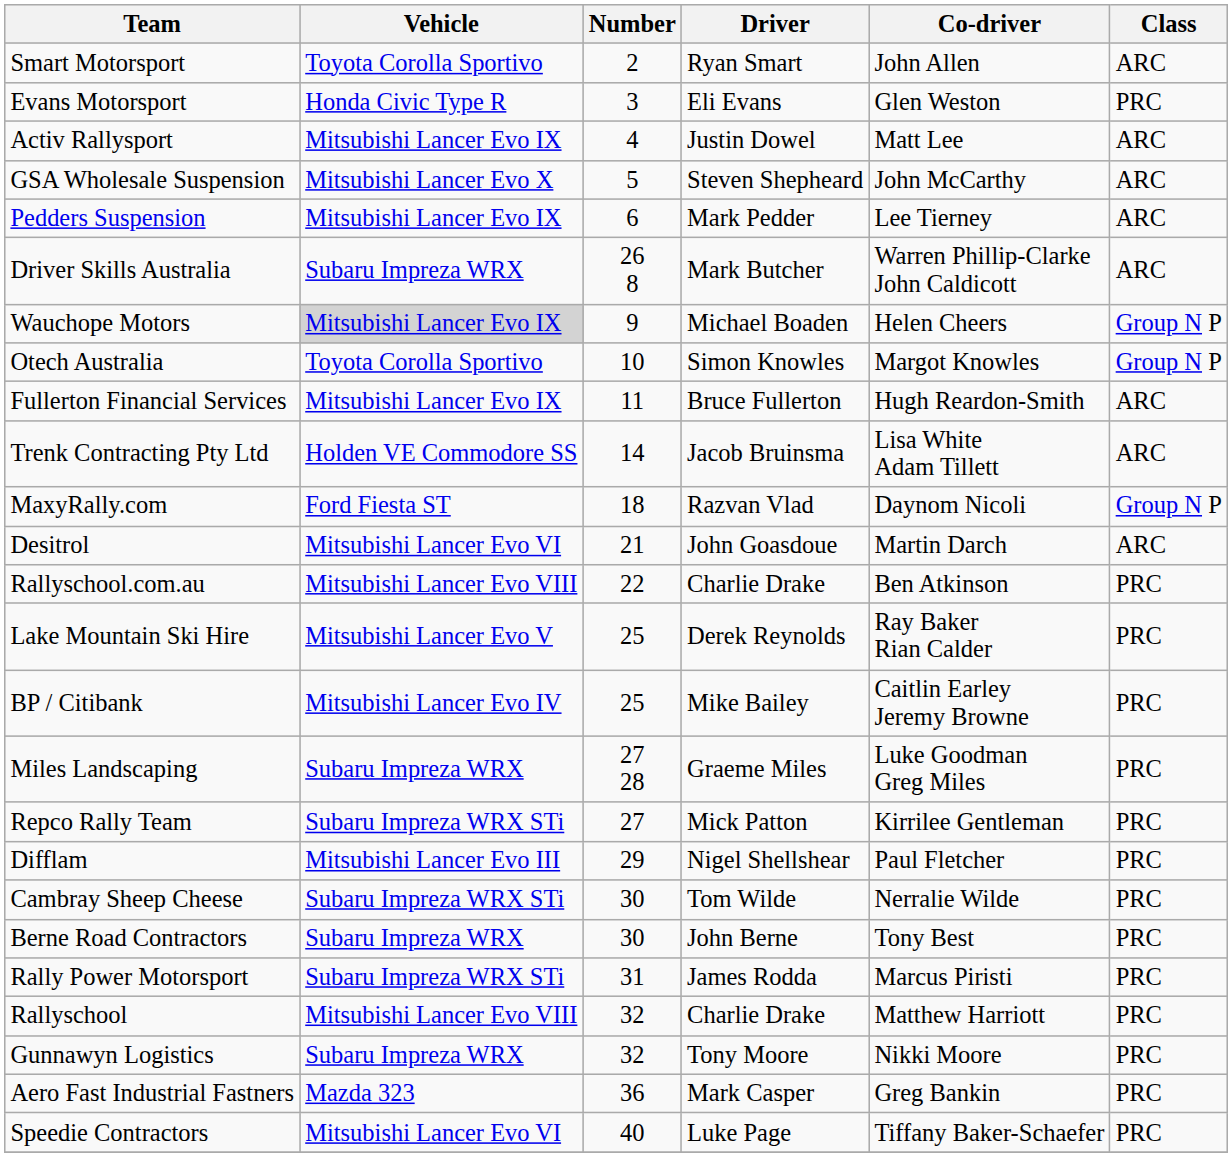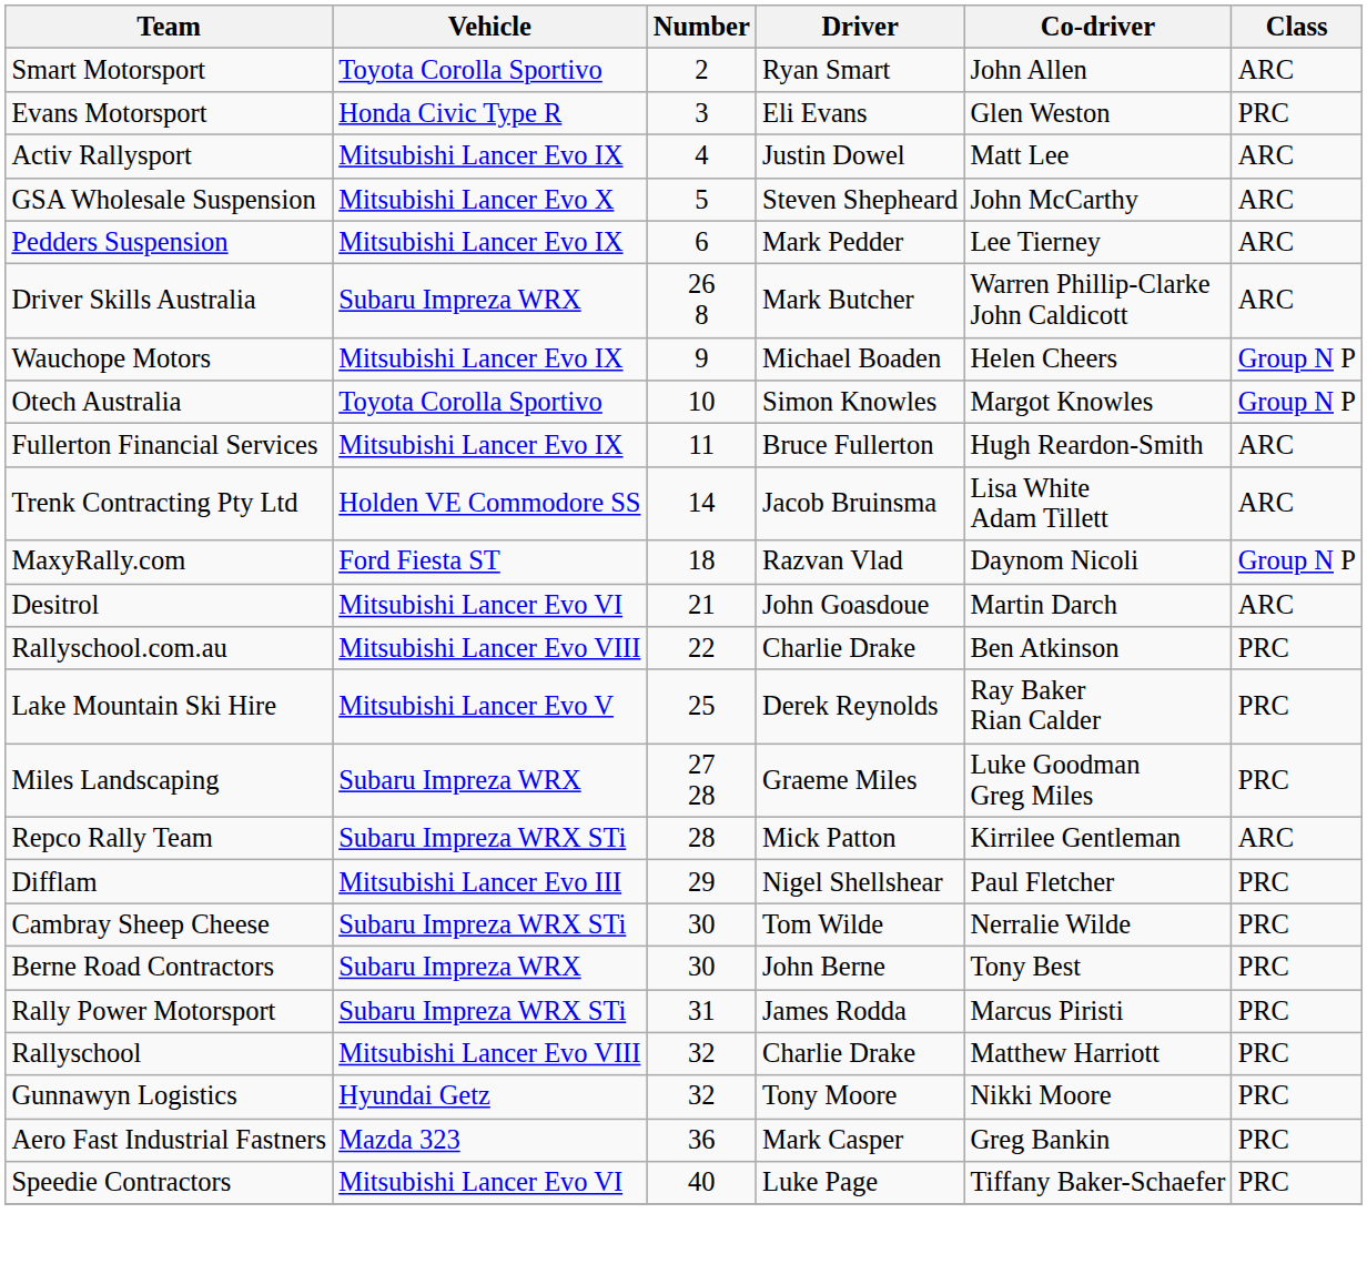Wauchope Motors | Vehicle: lightgrey background -> no background
- row: BP / Citibank | Mitsubishi Lancer Evo IV | 25 | Mike Bailey | Caitlin Earley Jeremy Browne | PRC
Repco Rally Team | Number: 27 -> 28
Repco Rally Team | Class: PRC -> ARC
Gunnawyn Logistics | Vehicle: Subaru Impreza WRX -> Hyundai Getz
